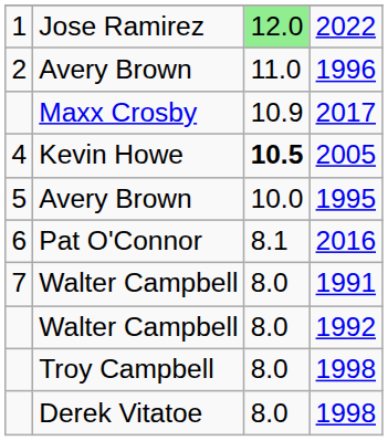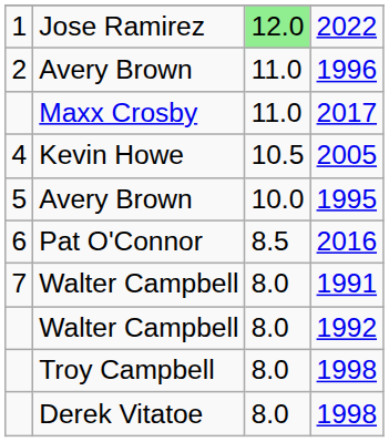2017 | column 3: 10.9 -> 11.0
2005 | column 3: bold -> normal
2016 | column 3: 8.1 -> 8.5
